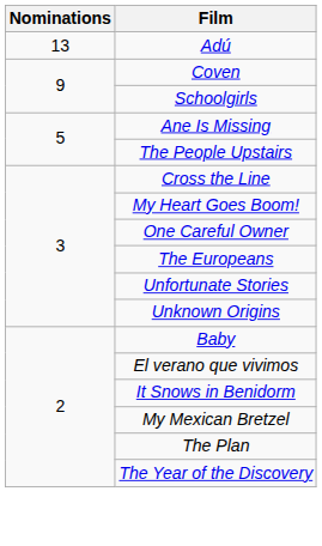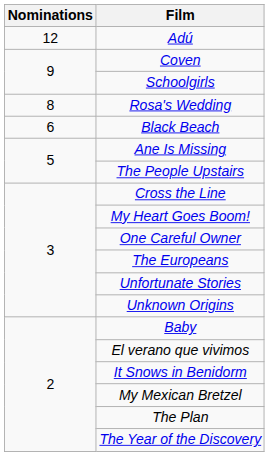Adú | Nominations: 13 -> 12
+ row: 8 | Rosa's Wedding
+ row: 6 | Black Beach
